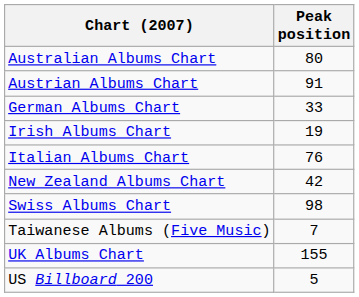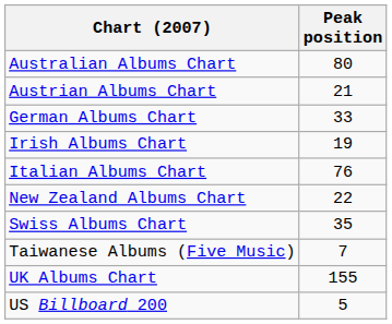Austrian Albums Chart | Peak position: 91 -> 21
New Zealand Albums Chart | Peak position: 42 -> 22
Swiss Albums Chart | Peak position: 98 -> 35
